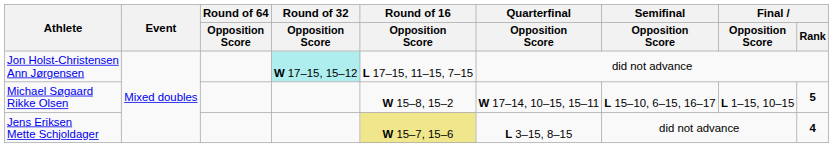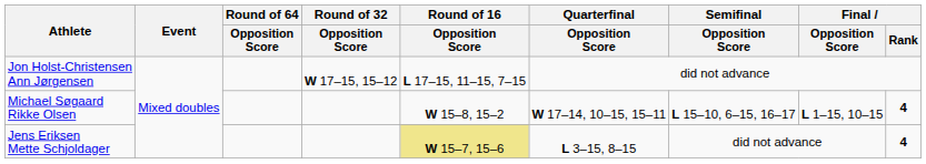Jon Holst-Christensen Ann Jørgensen | Round of 32 / Opposition Score: paleturquoise background -> no background
Michael Søgaard Rikke Olsen | Final / Rank: 5 -> 4
